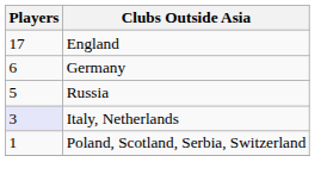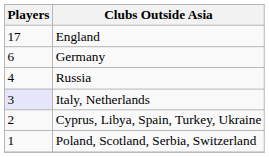Russia | Players: 5 -> 4
+ row: 2 | Cyprus, Libya, Spain, Turkey, Ukraine
